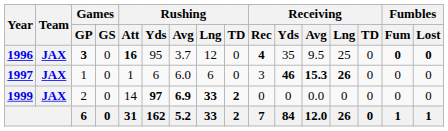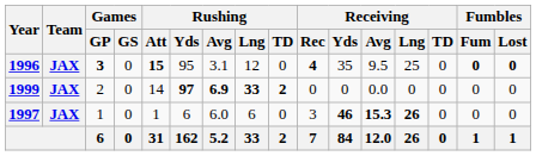1996 | Rushing / Att: 16 -> 15
1996 | Rushing / Avg: 3.7 -> 3.1
rows swapped: 1997 <-> 1999
